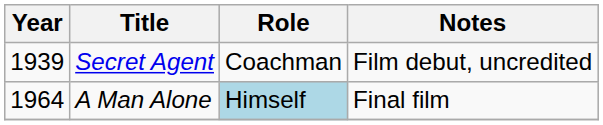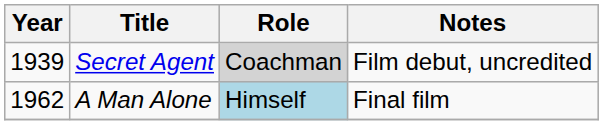Secret Agent | Role: no background -> lightgrey background
A Man Alone | Year: 1964 -> 1962
